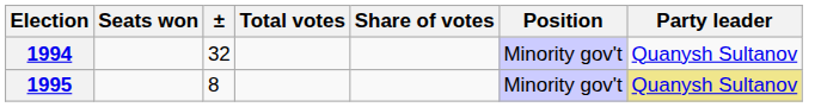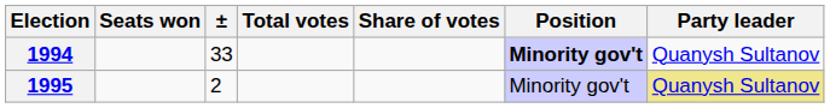1994 | ±: 32 -> 33
1994 | Position: normal -> bold
1995 | ±: 8 -> 2
